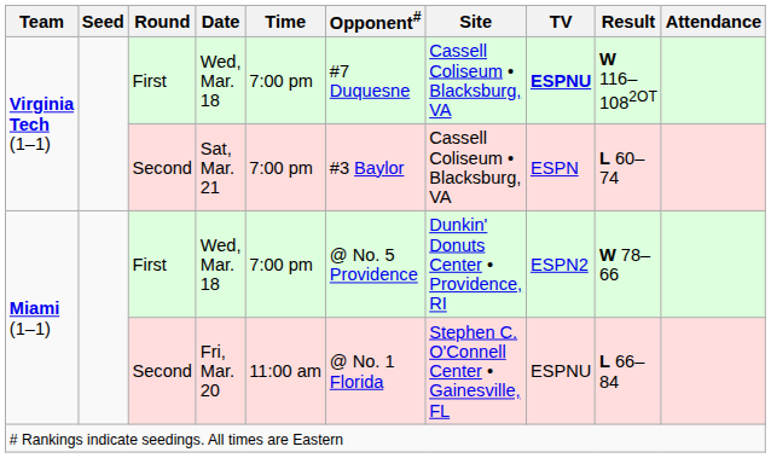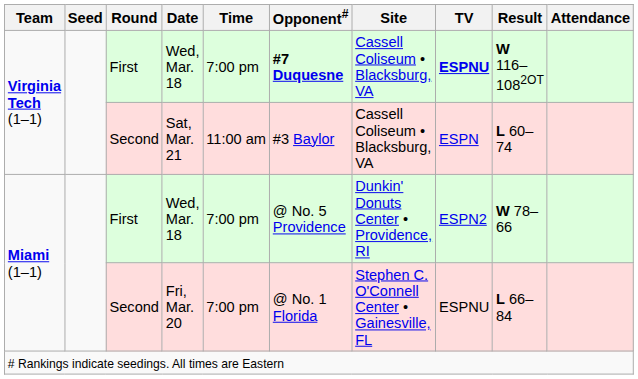Virginia Tech (1–1) / Wed, Mar. 18 | Opponent#: normal -> bold
Sat, Mar. 21 | Time: 7:00 pm -> 11:00 am
Fri, Mar. 20 | Time: 11:00 am -> 7:00 pm
